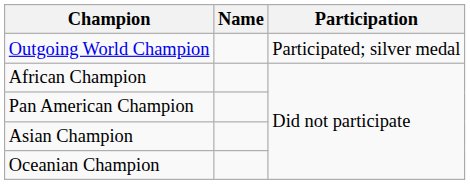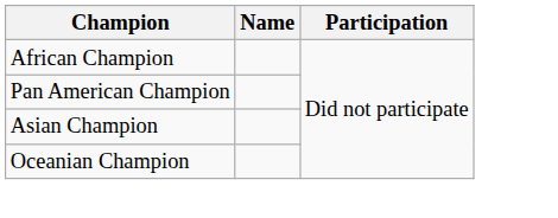- row: Outgoing World Champion | Participated; silver medal
